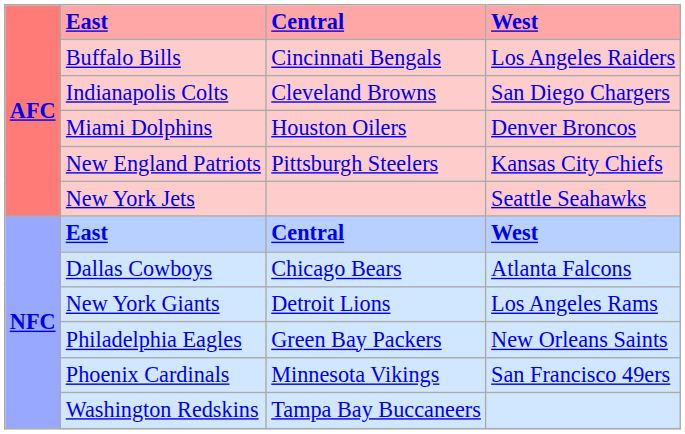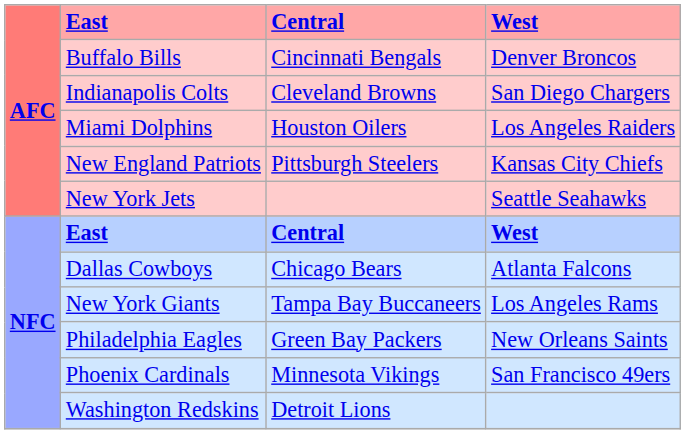Buffalo Bills | West: Los Angeles Raiders -> Denver Broncos
Miami Dolphins | West: Denver Broncos -> Los Angeles Raiders
New York Giants | Central: Detroit Lions -> Tampa Bay Buccaneers
Washington Redskins | Central: Tampa Bay Buccaneers -> Detroit Lions
